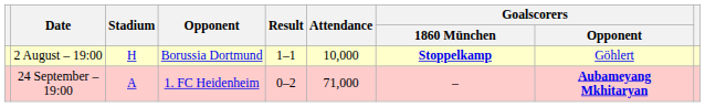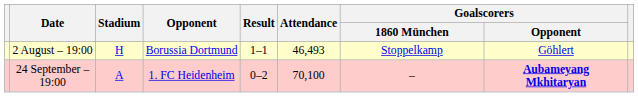2 August – 19:00 | Attendance: 10,000 -> 46,493
2 August – 19:00 | Goalscorers / 1860 München: bold -> normal
24 September – 19:00 | Attendance: 71,000 -> 70,100
